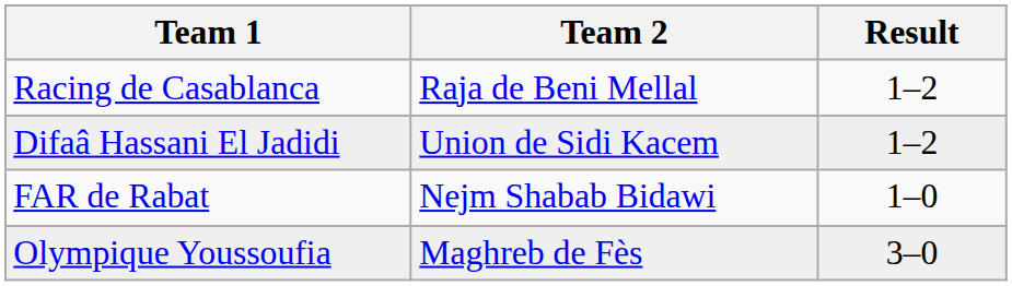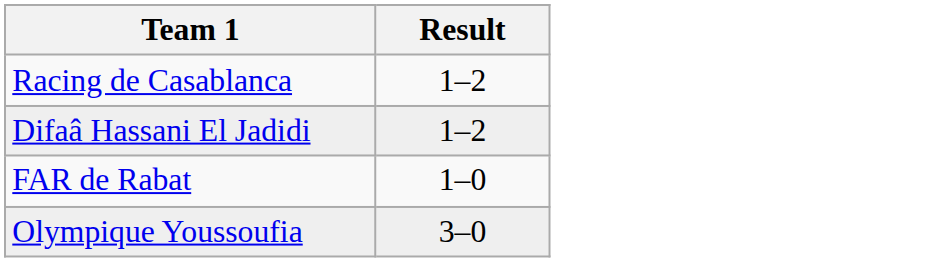- column: Team 2 | Raja de Beni Mellal | Union de Sidi Kacem | Nejm Shabab Bidawi | Maghreb de Fès
